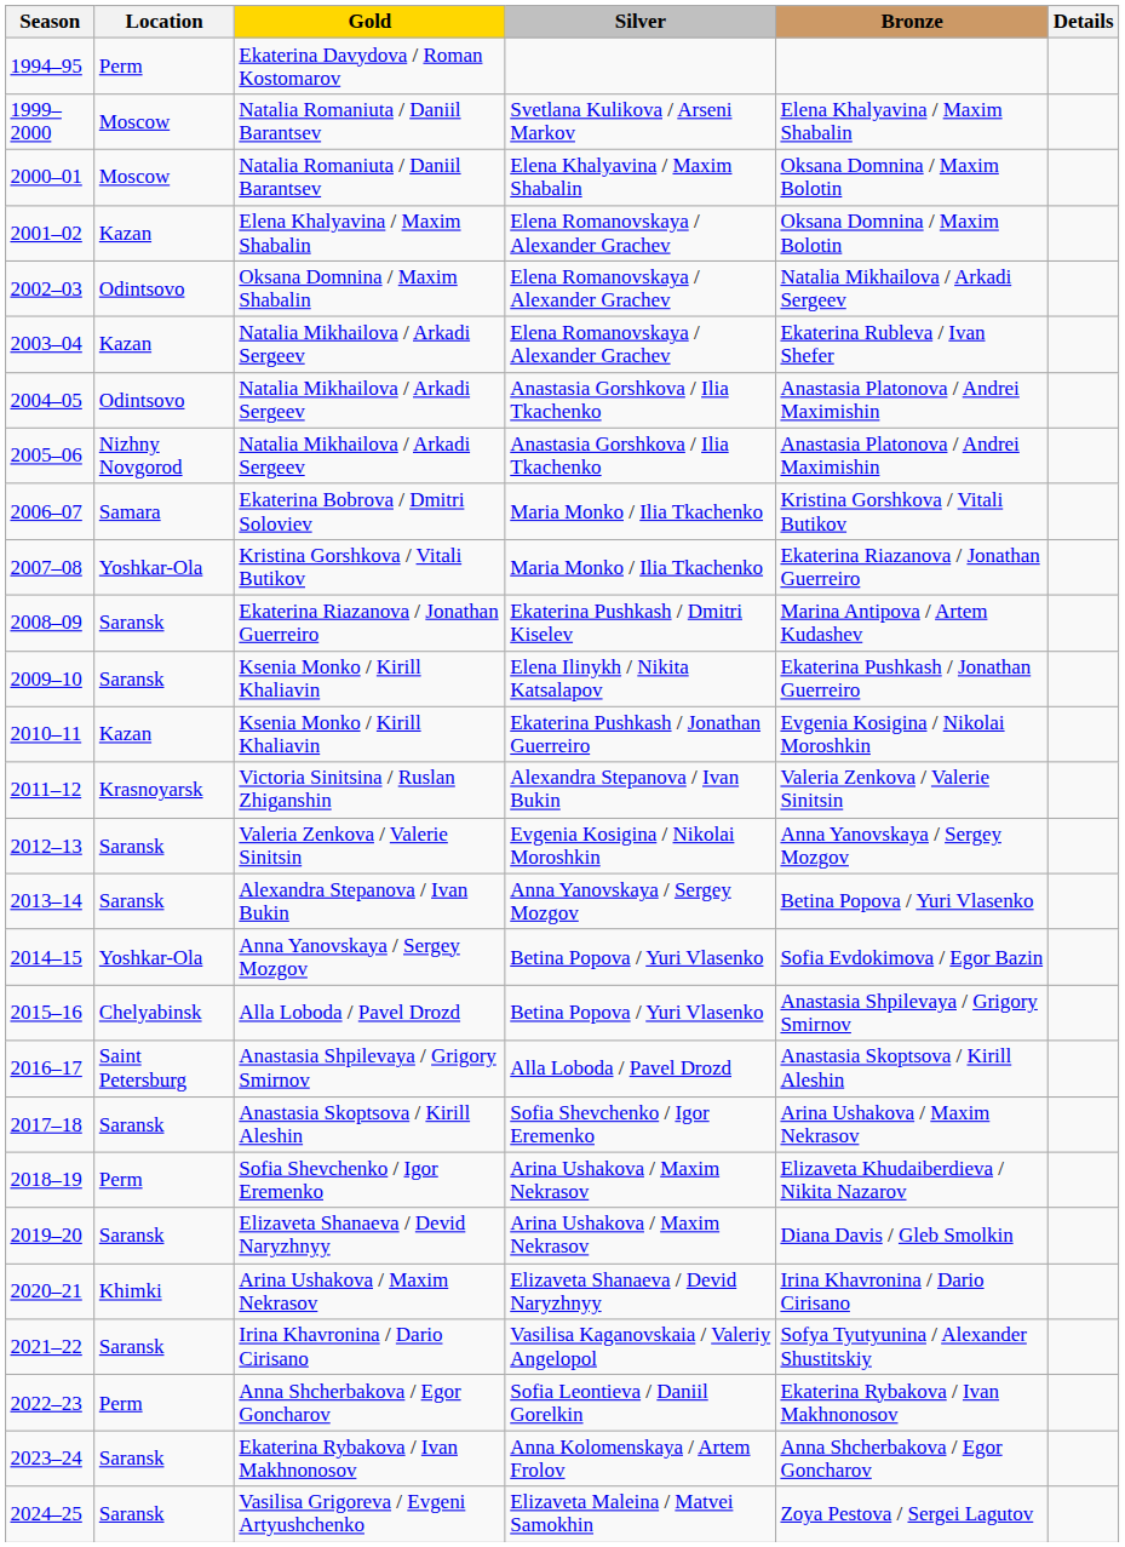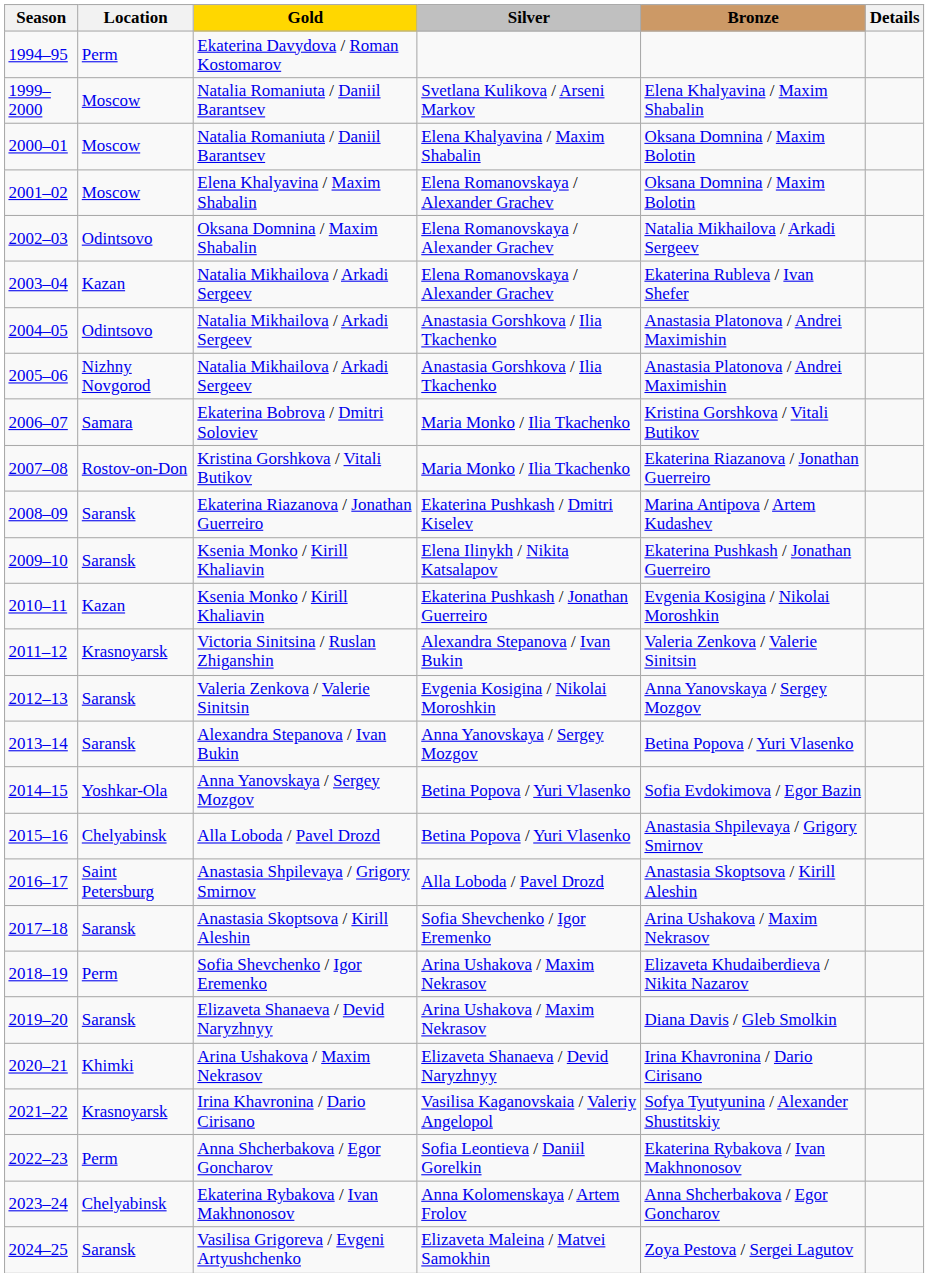2001–02 | Location: Kazan -> Moscow
2007–08 | Location: Yoshkar-Ola -> Rostov-on-Don
2021–22 | Location: Saransk -> Krasnoyarsk
2023–24 | Location: Saransk -> Chelyabinsk
